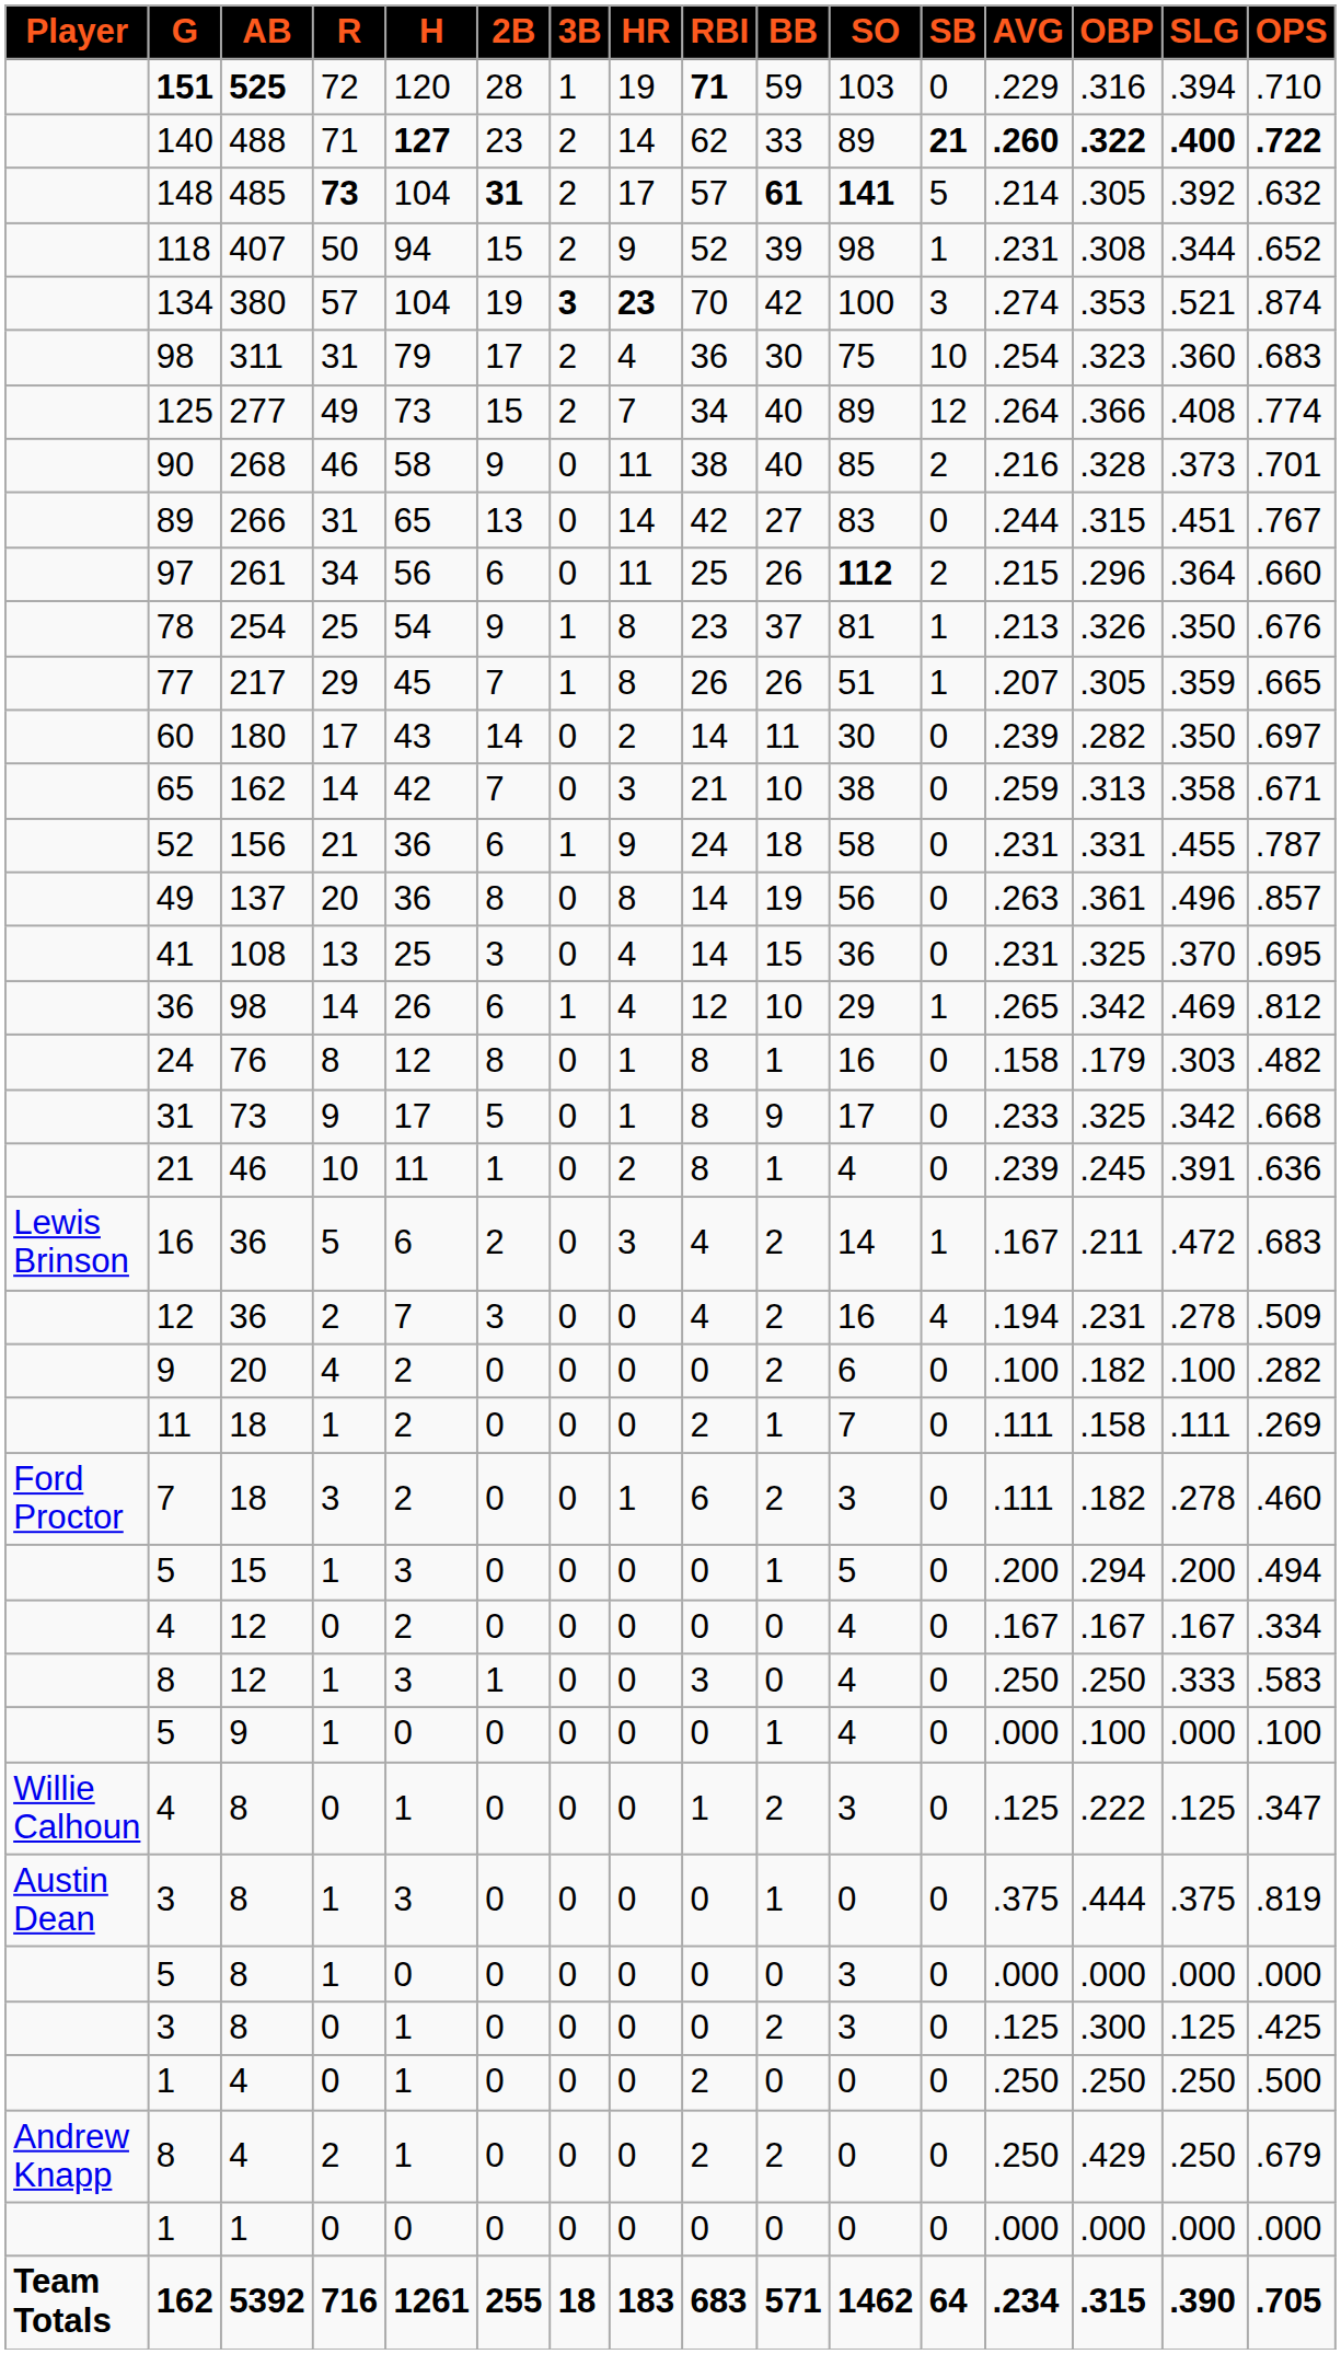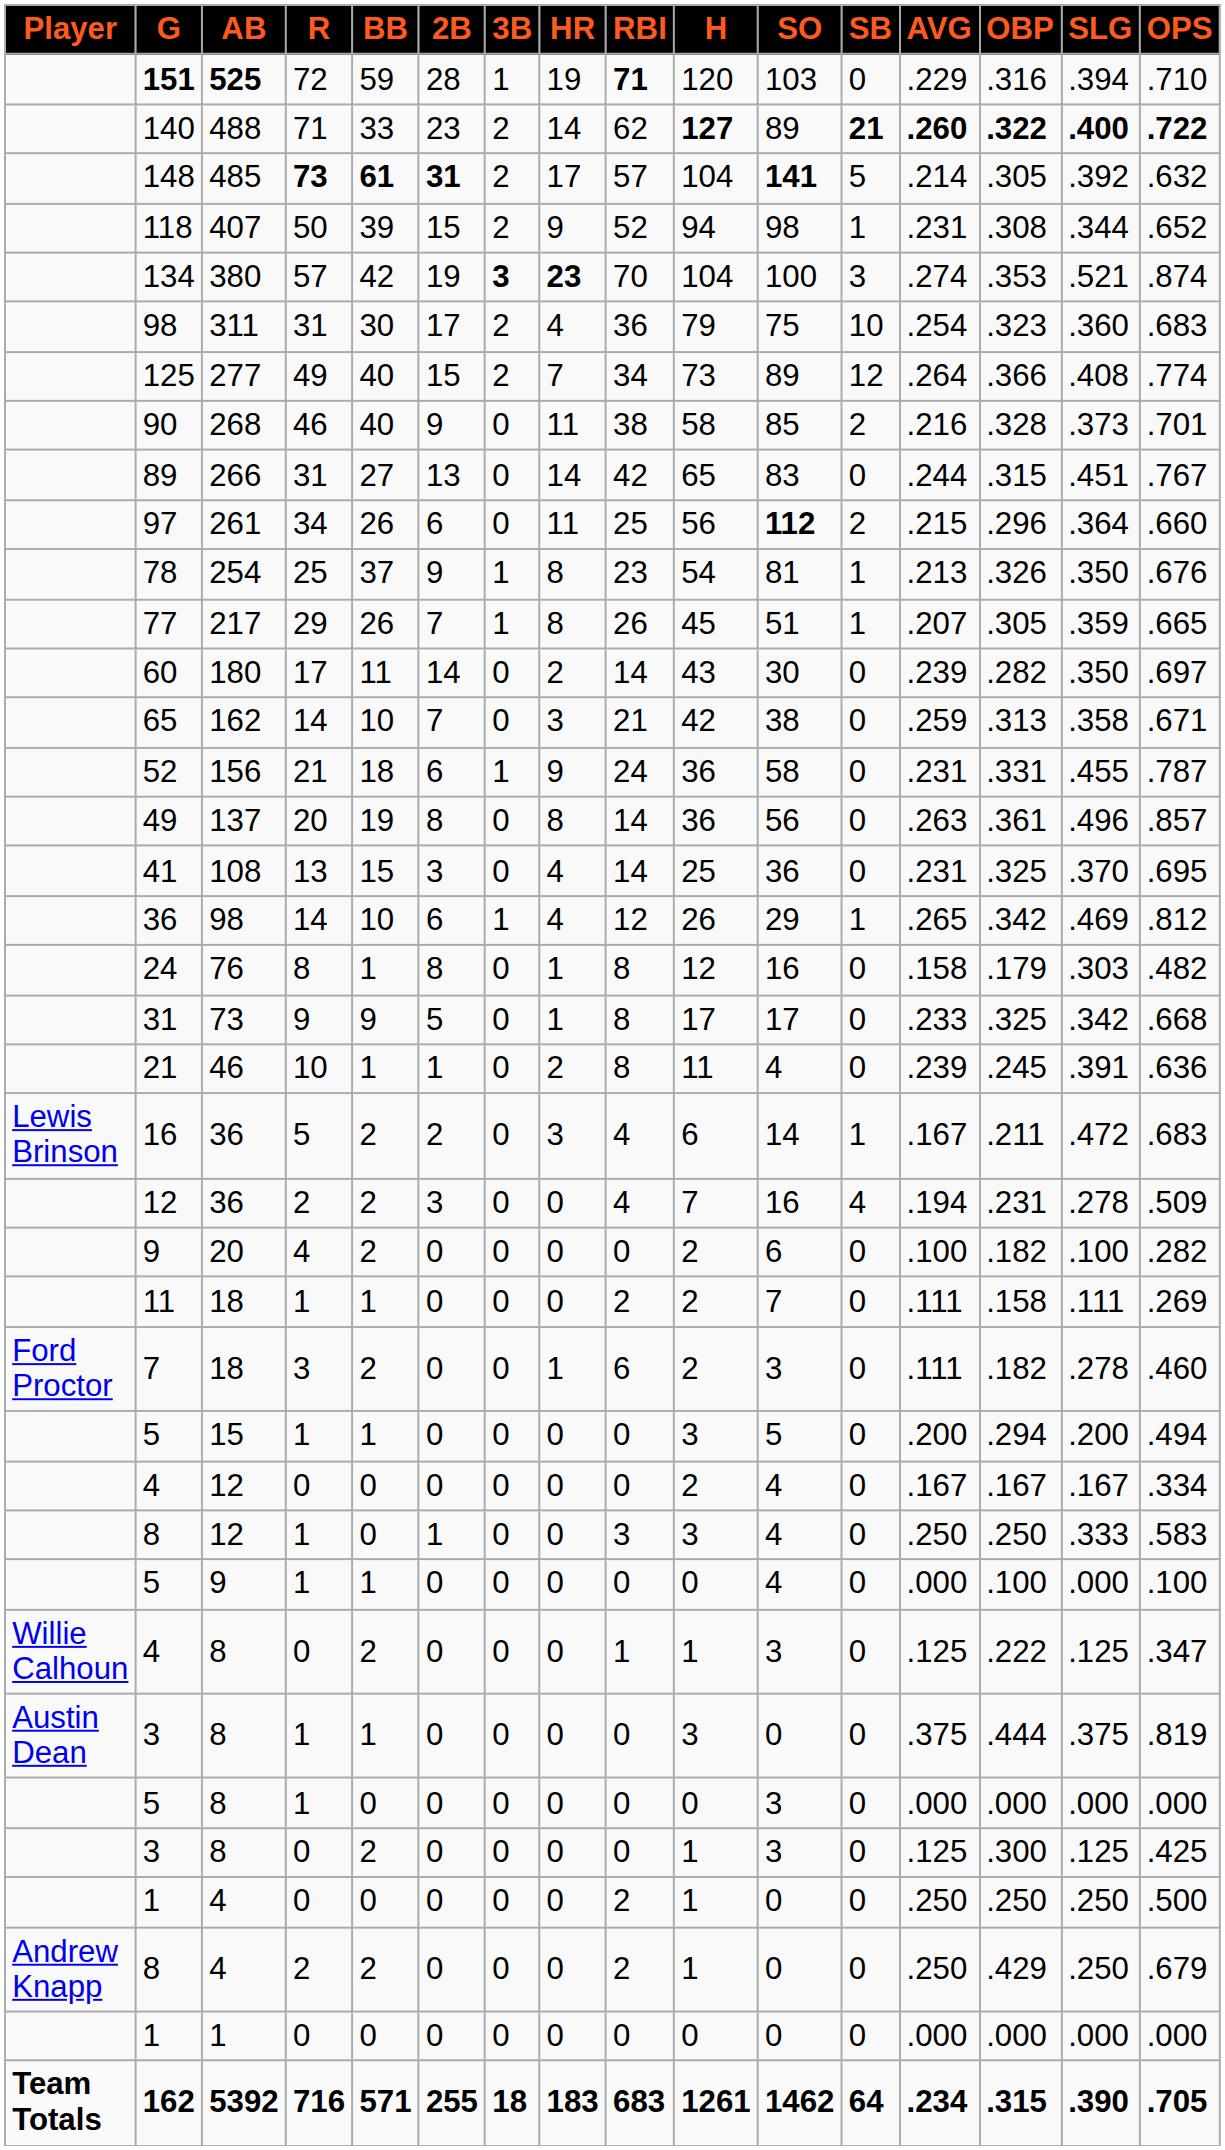columns swapped: H <-> BB
